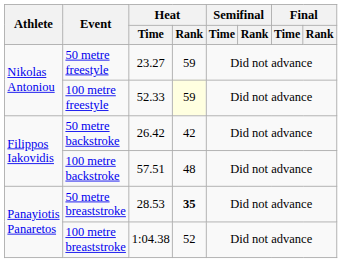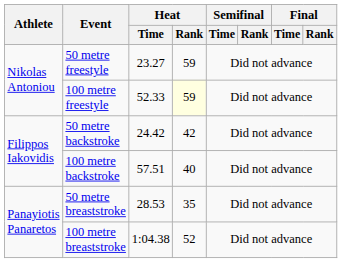50 metre backstroke | Heat / Time: 26.42 -> 24.42
100 metre backstroke | Heat / Rank: 48 -> 40
50 metre breaststroke | Heat / Rank: bold -> normal
